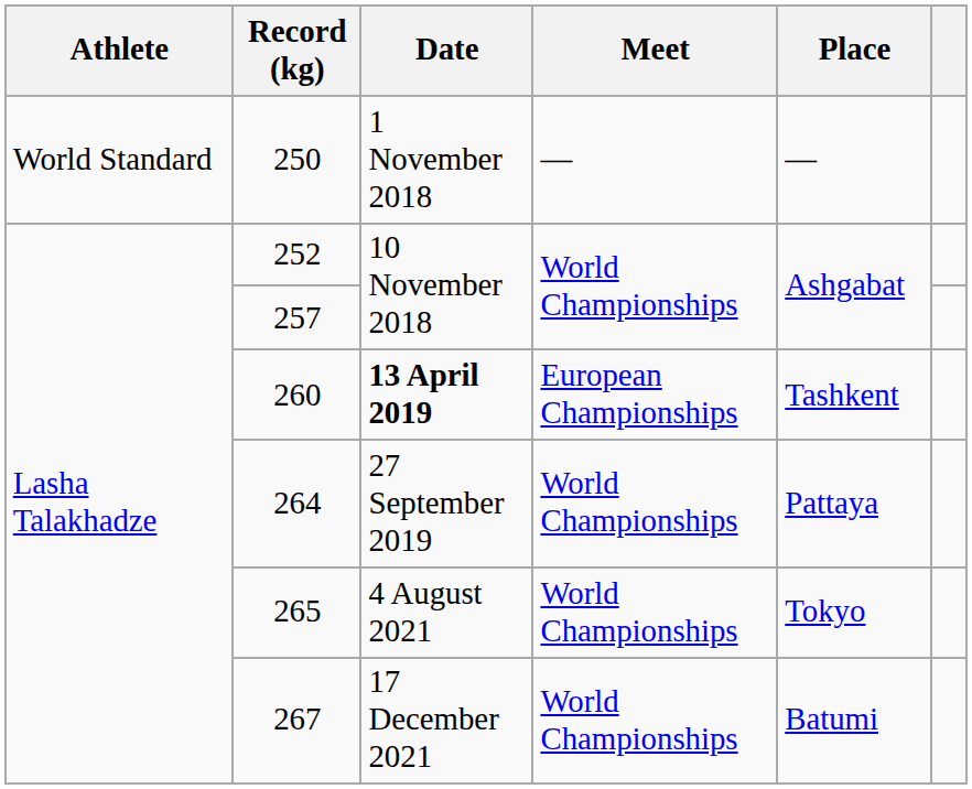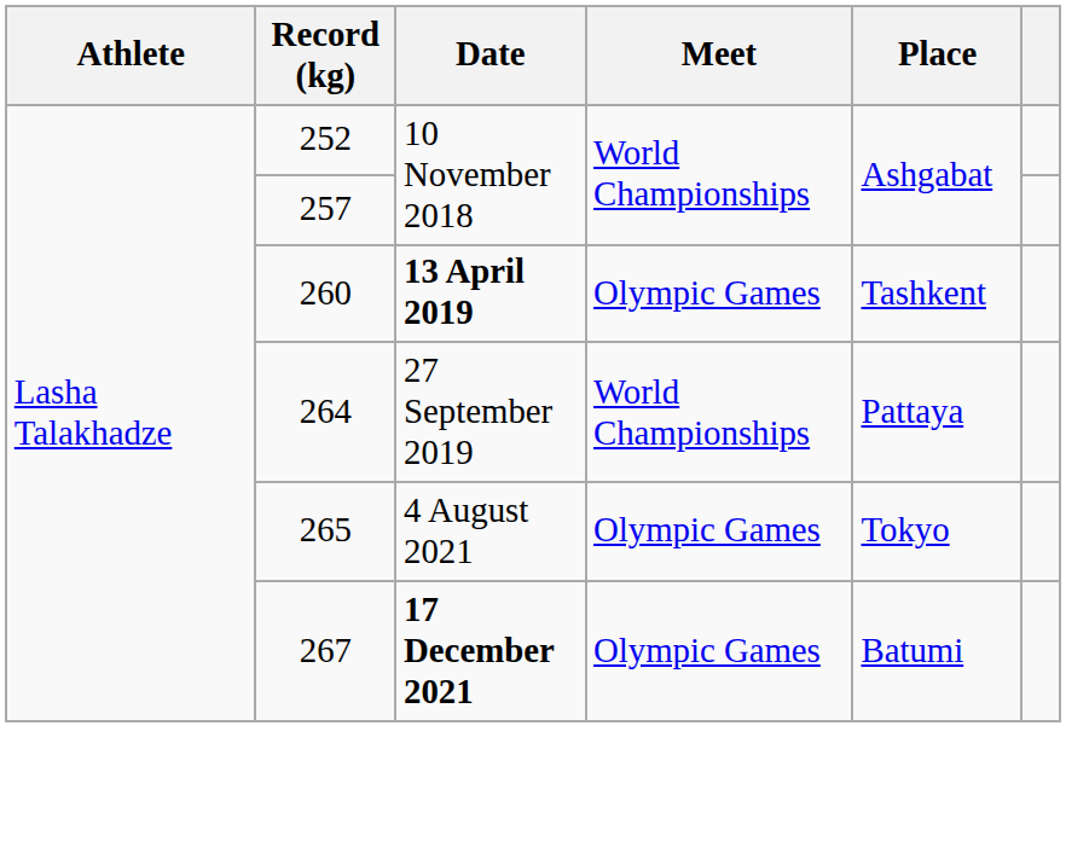- row: World Standard | 250 | 1 November 2018 | — | —
260 | Meet: European Championships -> Olympic Games
265 | Meet: World Championships -> Olympic Games
267 | Date: normal -> bold
267 | Meet: World Championships -> Olympic Games
